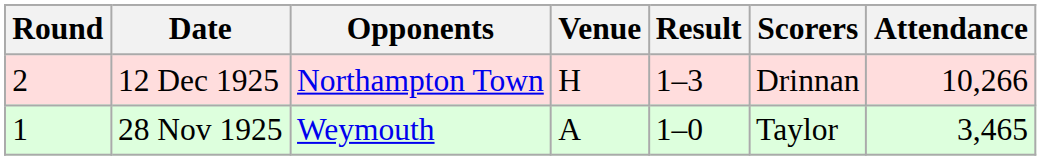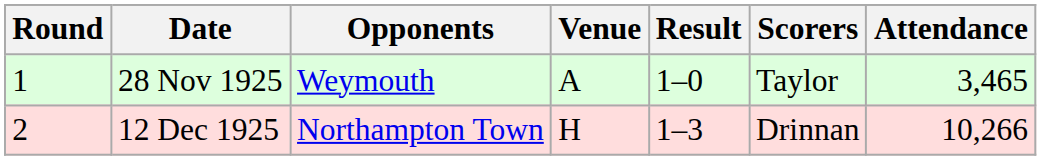rows swapped: 28 Nov 1925 <-> 12 Dec 1925
